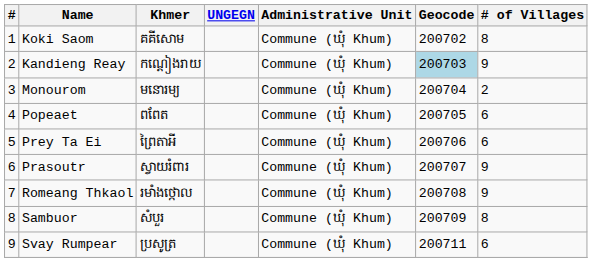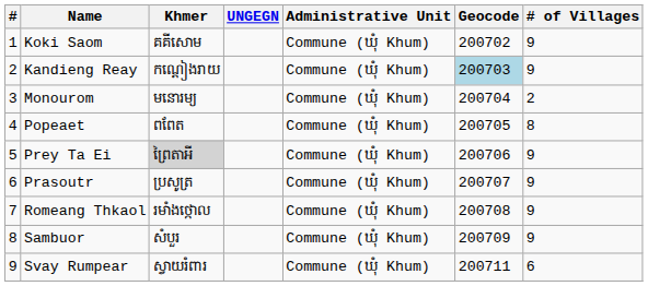Koki Saom | # of Villages: 8 -> 9
Popeaet | # of Villages: 6 -> 8
Prey Ta Ei | Khmer: no background -> lightgrey background
Prey Ta Ei | # of Villages: 6 -> 9
Prasoutr | Khmer: ស្វាយរំពារ -> ប្រសូត្រ
Sambuor | # of Villages: 8 -> 9
Svay Rumpear | Khmer: ប្រសូត្រ -> ស្វាយរំពារ
